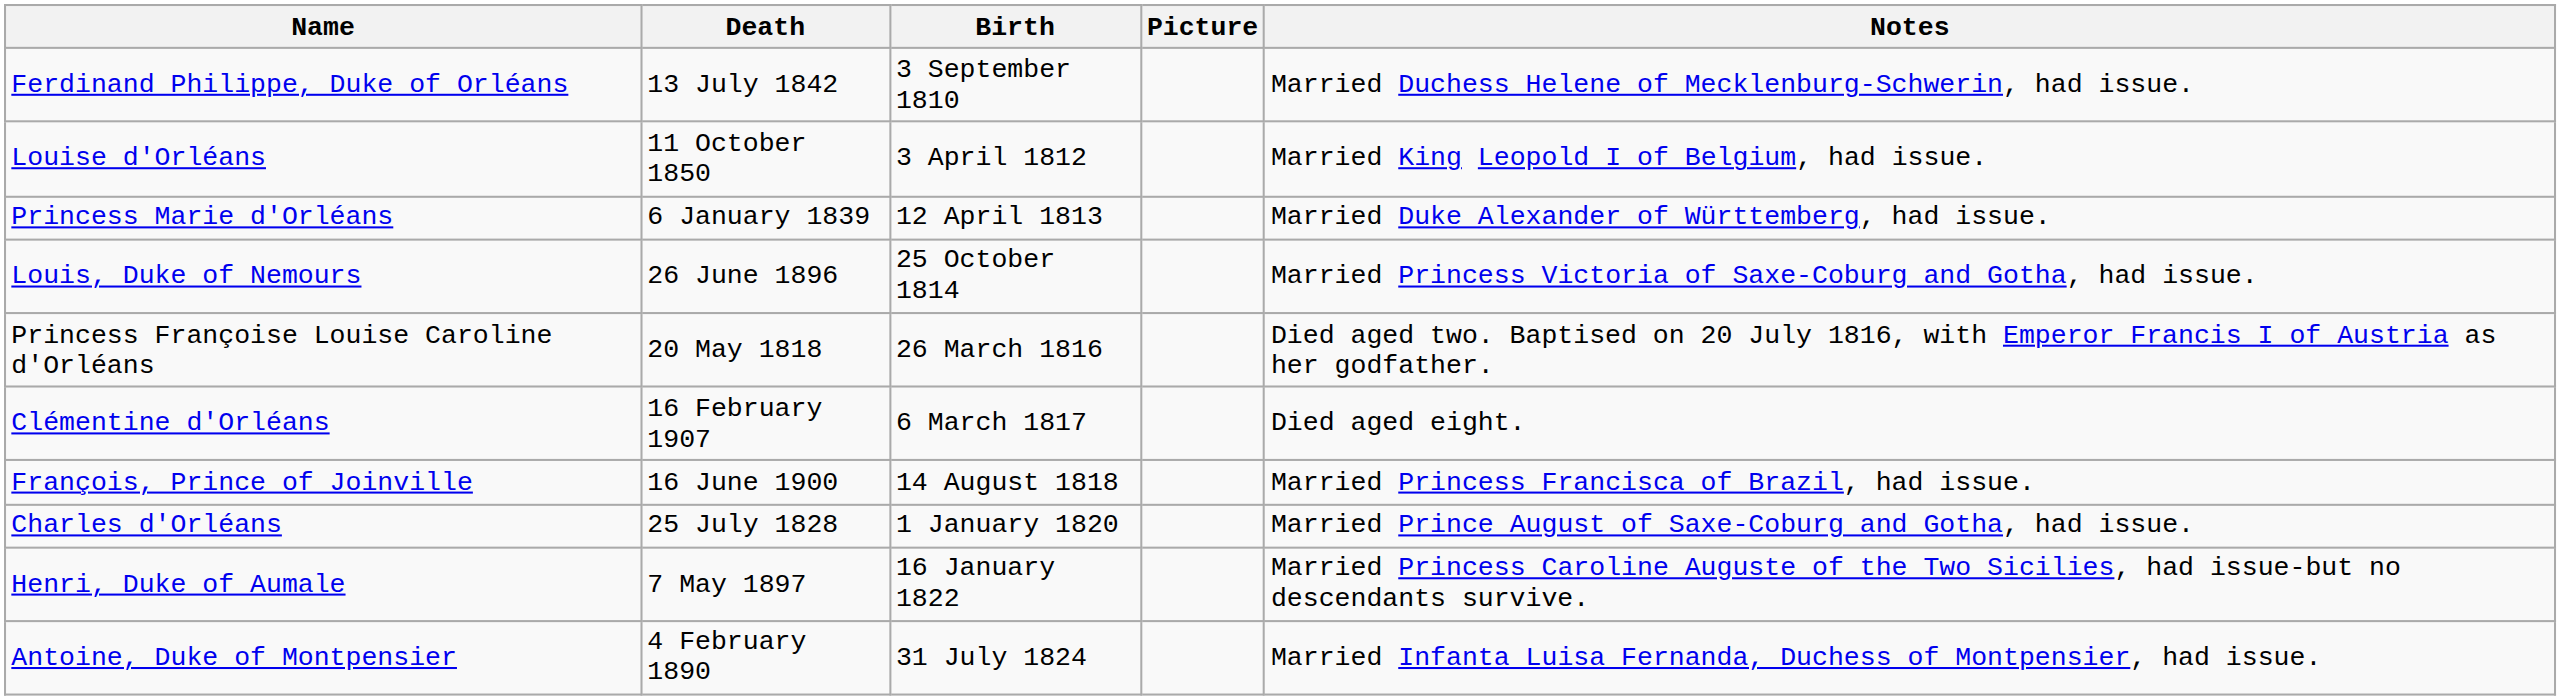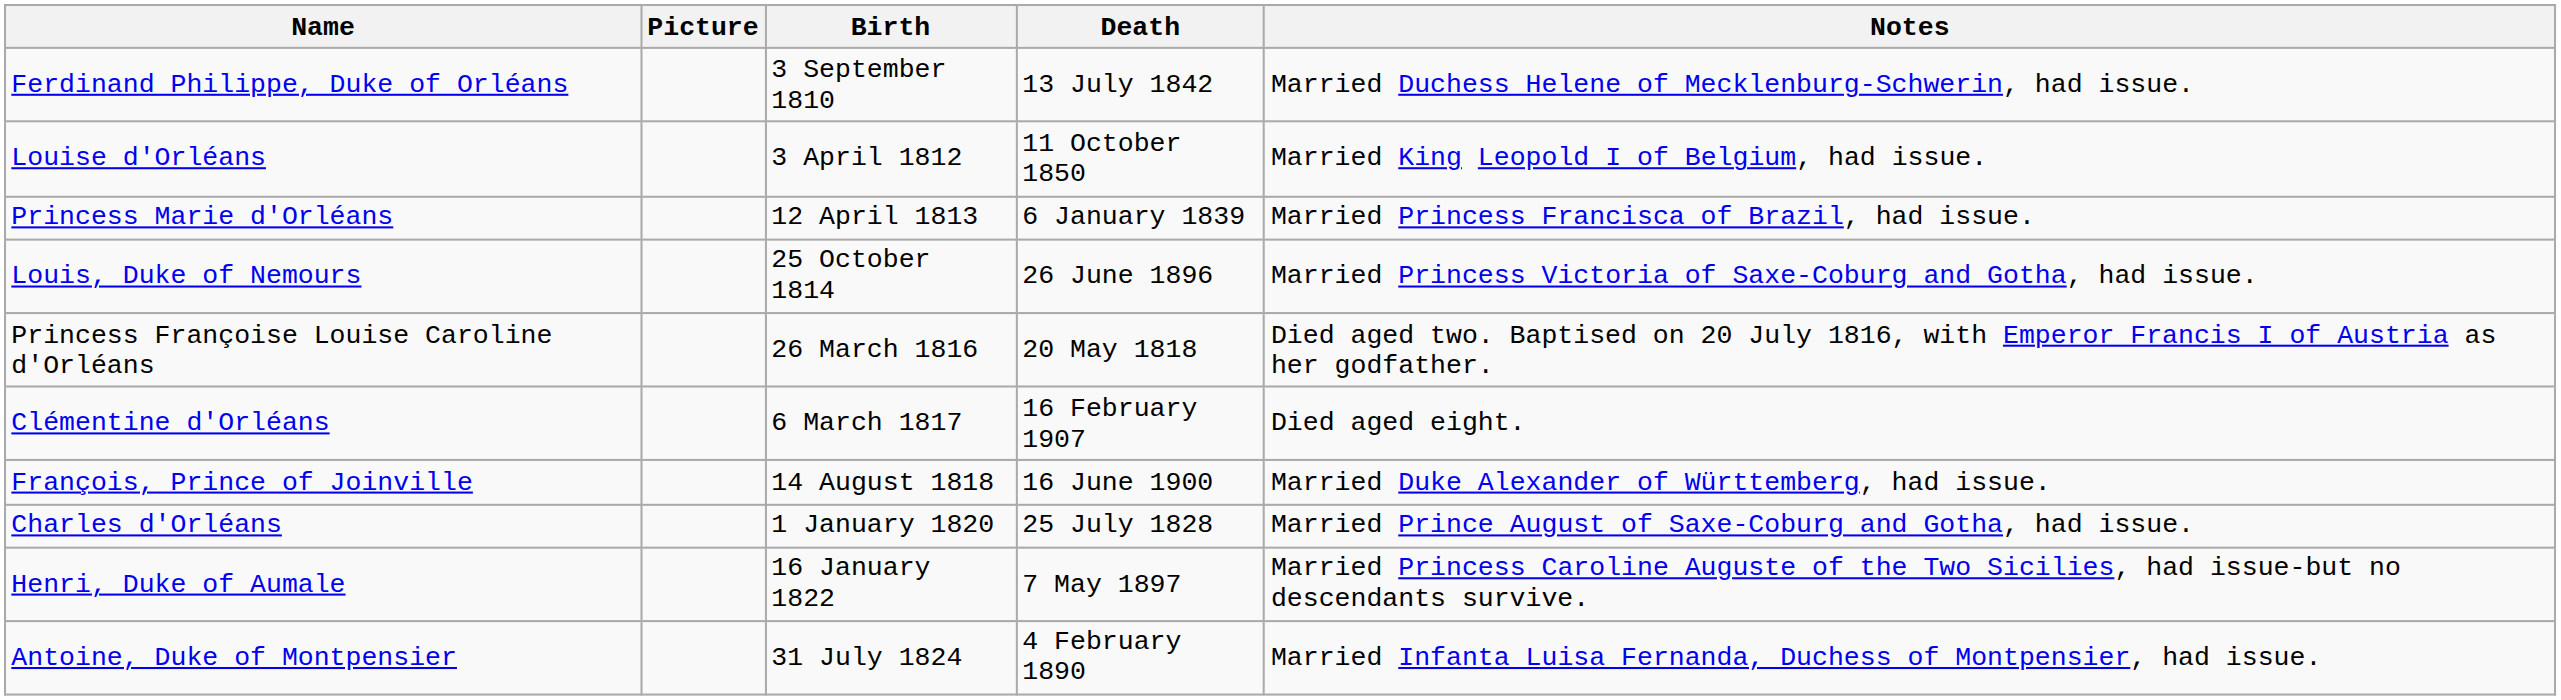columns swapped: Picture <-> Death
Princess Marie d'Orléans | Notes: Married Duke Alexander of Württemberg, had issue. -> Married Princess Francisca of Brazil, had issue.
François, Prince of Joinville | Notes: Married Princess Francisca of Brazil, had issue. -> Married Duke Alexander of Württemberg, had issue.
